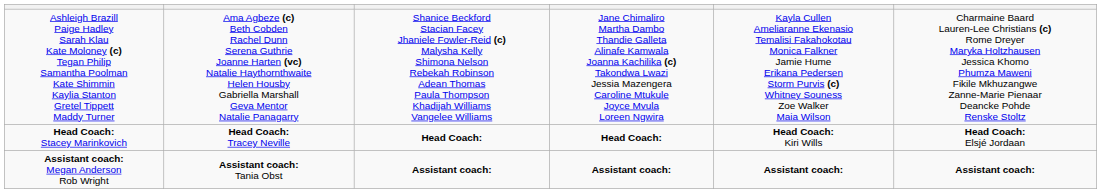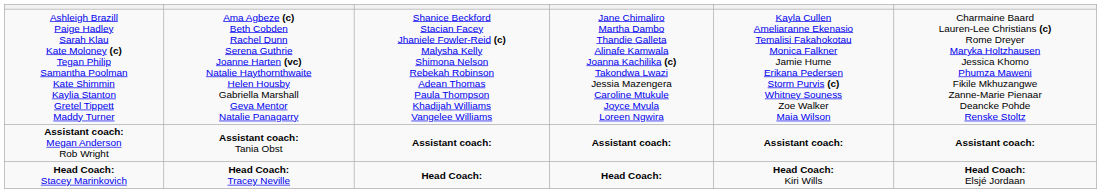rows swapped: Head Coach: Stacey Marinkovich <-> Assistant coach: Megan Anderson Rob Wright
